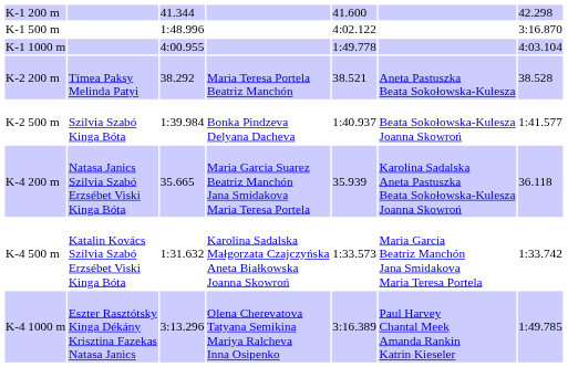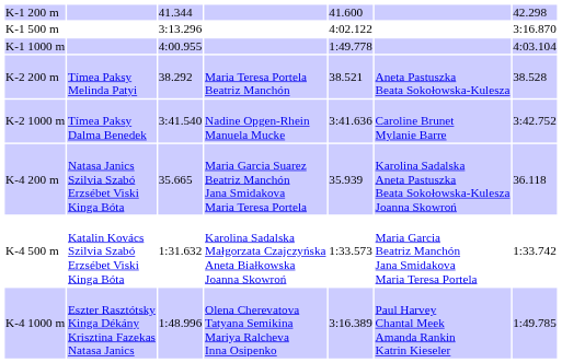K-1 500 m | column 3: 1:48.996 -> 3:13.296
- row: K-2 500 m | Szilvia Szabó Kinga Bóta | 1:39.984 | Bonka Pindzeva Delyana Dacheva | 1:40.937 | Beata Sokołowska-Kulesza Joanna Skowroń | 1:41.577
+ row: K-2 1000 m | Tímea Paksy Dalma Benedek | 3:41.540 | Nadine Opgen-Rhein Manuela Mucke | 3:41.636 | Caroline Brunet Mylanie Barre | 3:42.752
K-4 1000 m | column 3: 3:13.296 -> 1:48.996
